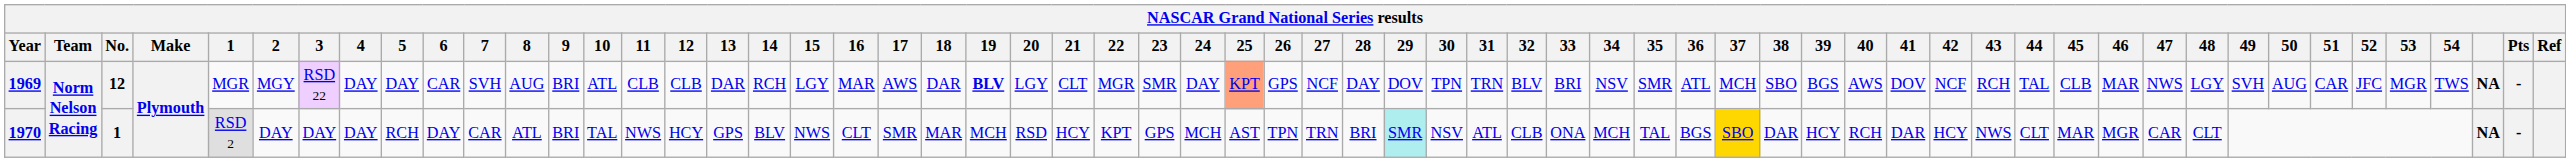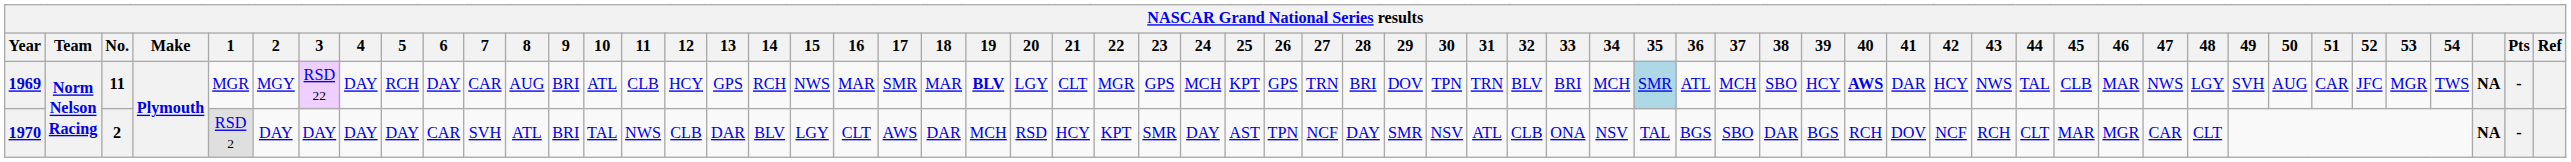1969 | No.: 12 -> 11
1969 | 5: DAY -> RCH
1969 | 6: CAR -> DAY
1969 | 7: SVH -> CAR
1969 | 12: CLB -> HCY
1969 | 13: DAR -> GPS
1969 | 15: LGY -> NWS
1969 | 17: AWS -> SMR
1969 | 18: DAR -> MAR
1969 | 23: SMR -> GPS
1969 | 24: DAY -> MCH
1969 | 25: lightsalmon background -> no background
1969 | 27: NCF -> TRN
1969 | 28: DAY -> BRI
1969 | 34: NSV -> MCH
1969 | 35: no background -> lightblue background
1969 | 39: BGS -> HCY
1969 | 40: normal -> bold
1969 | 41: DOV -> DAR
1969 | 42: NCF -> HCY
1969 | 43: RCH -> NWS
1970 | No.: 1 -> 2
1970 | 5: RCH -> DAY
1970 | 6: DAY -> CAR
1970 | 7: CAR -> SVH
1970 | 12: HCY -> CLB
1970 | 13: GPS -> DAR
1970 | 15: NWS -> LGY
1970 | 17: SMR -> AWS
1970 | 18: MAR -> DAR
1970 | 23: GPS -> SMR
1970 | 24: MCH -> DAY
1970 | 27: TRN -> NCF
1970 | 28: BRI -> DAY
1970 | 29: paleturquoise background -> no background
1970 | 34: MCH -> NSV
1970 | 37: gold background -> no background
1970 | 39: HCY -> BGS
1970 | 41: DAR -> DOV
1970 | 42: HCY -> NCF
1970 | 43: NWS -> RCH
